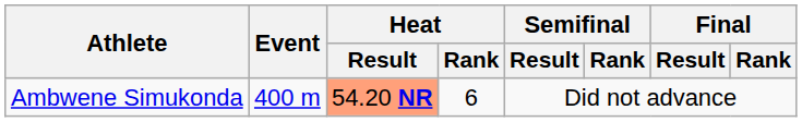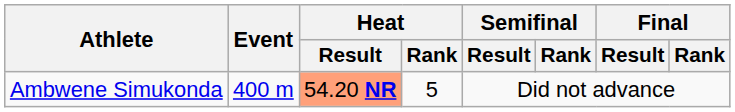Ambwene Simukonda | Heat / Rank: 6 -> 5
